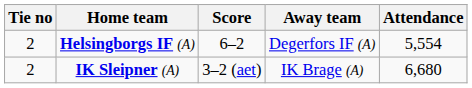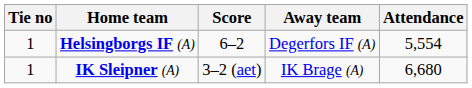Helsingborgs IF (A) | Tie no: 2 -> 1
IK Sleipner (A) | Tie no: 2 -> 1
